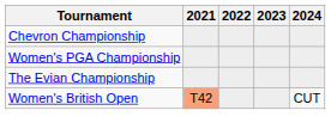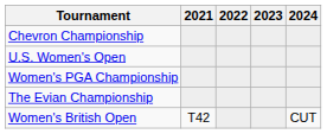+ row: U.S. Women's Open
Women's British Open | 2021: lightsalmon background -> no background
